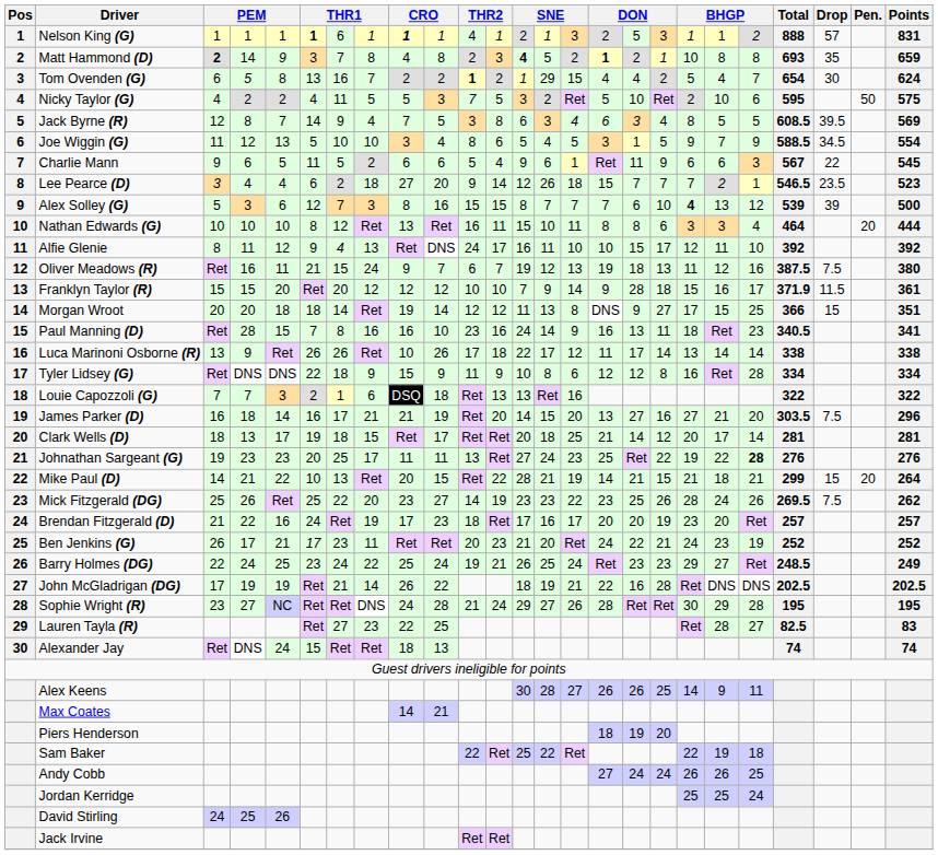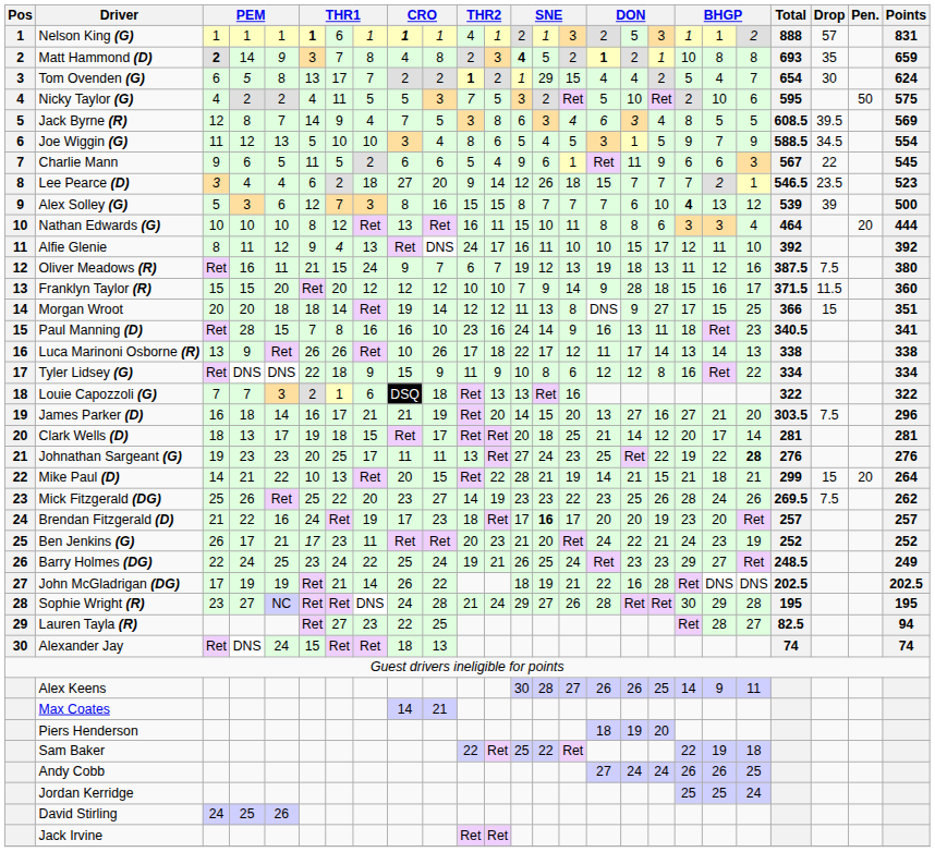Tom Ovenden (G) | column 7: 16 -> 17
Franklyn Taylor (R) | Total: 371.9 -> 371.5
Franklyn Taylor (R) | Points: 361 -> 360
Luca Marinoni Osborne (R) | column 21: 14 -> 13
Tyler Lidsey (G) | column 21: 28 -> 22
Brendan Fitzgerald (D) | column 14: normal -> bold
Lauren Tayla (R) | Points: 83 -> 94
